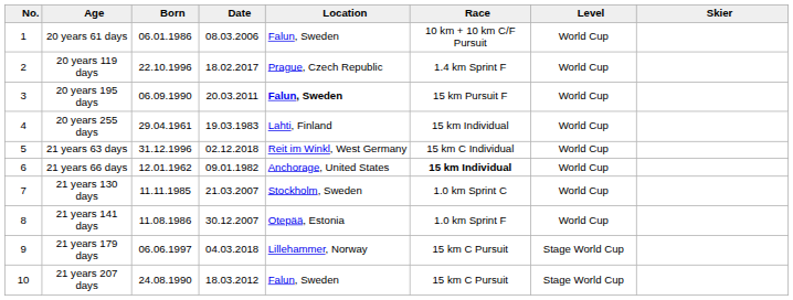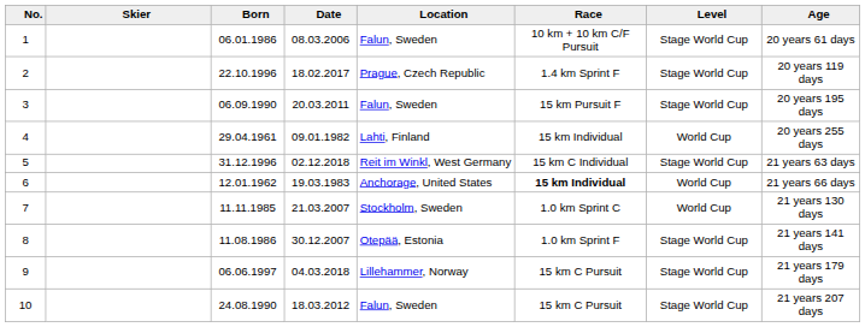columns swapped: Skier <-> Age
1 | Level: World Cup -> Stage World Cup
2 | Level: World Cup -> Stage World Cup
3 | Location: bold -> normal
3 | Level: World Cup -> Stage World Cup
4 | Date: 19.03.1983 -> 09.01.1982
5 | Level: World Cup -> Stage World Cup
6 | Date: 09.01.1982 -> 19.03.1983
8 | Level: World Cup -> Stage World Cup
